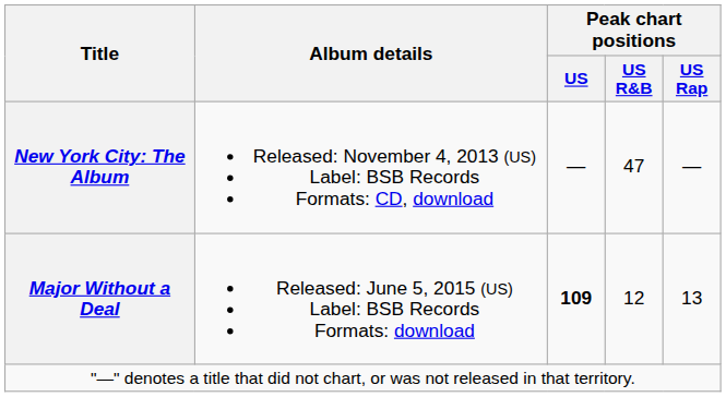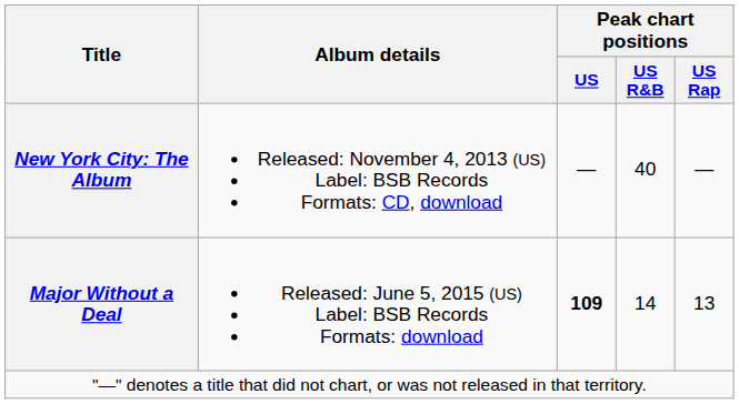New York City: The Album | Peak chart positions / US R&B: 47 -> 40
Major Without a Deal | Peak chart positions / US R&B: 12 -> 14
